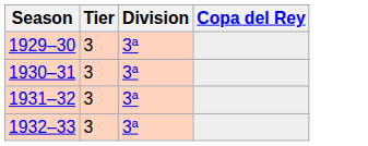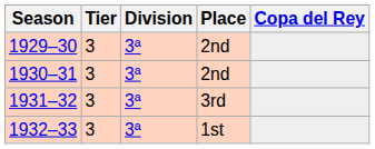+ column: Place | 2nd | 2nd | 3rd | 1st
